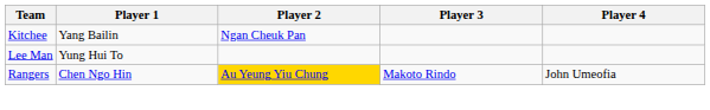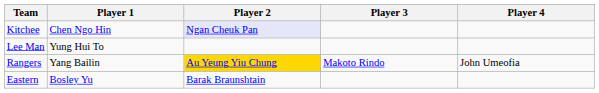Kitchee | Player 1: Yang Bailin -> Chen Ngo Hin
Kitchee | Player 2: no background -> lavender background
Rangers | Player 1: Chen Ngo Hin -> Yang Bailin
+ row: Eastern | Bosley Yu | Barak Braunshtain
